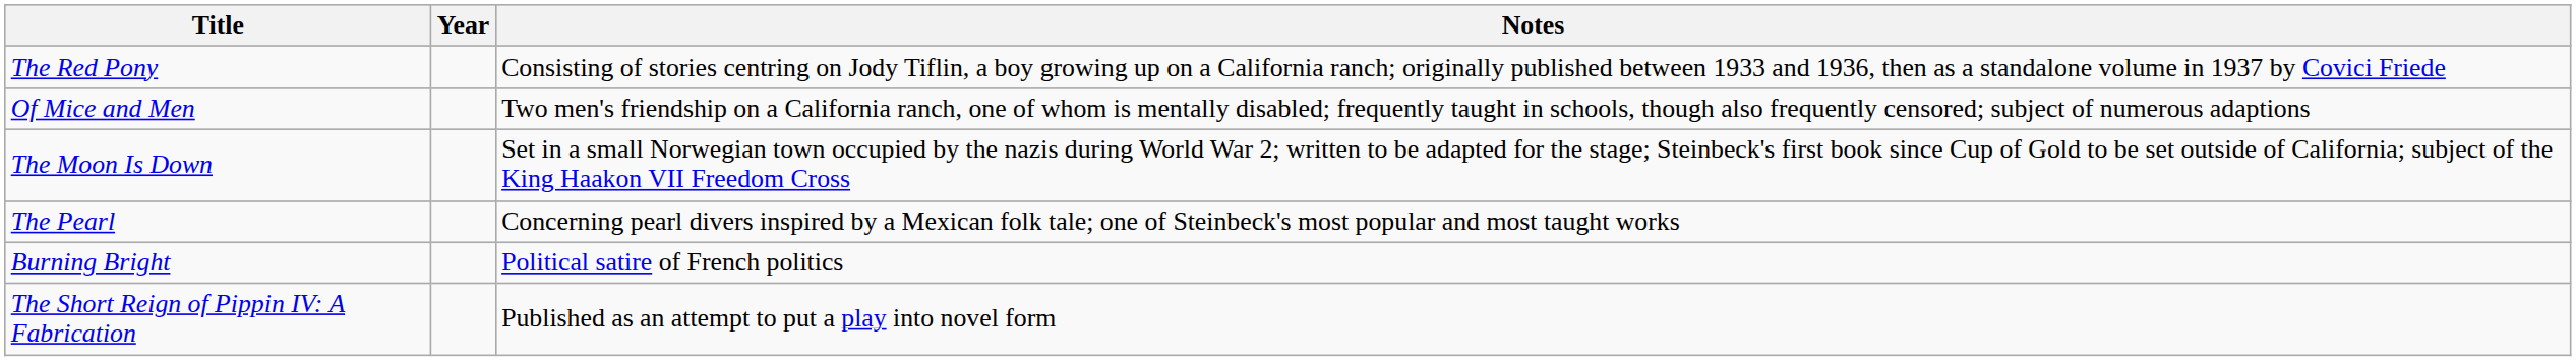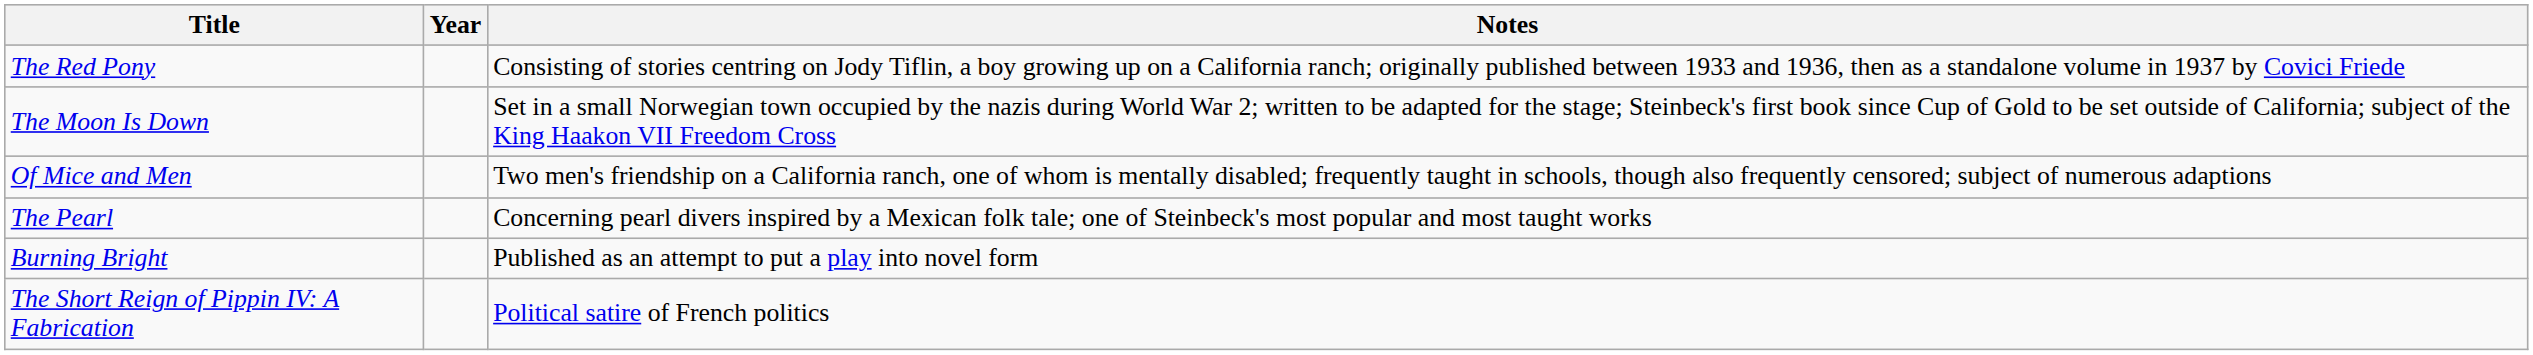rows swapped: Of Mice and Men <-> The Moon Is Down
Burning Bright | Notes: Political satire of French politics -> Published as an attempt to put a play into novel form
The Short Reign of Pippin IV: A Fabrication | Notes: Published as an attempt to put a play into novel form -> Political satire of French politics
